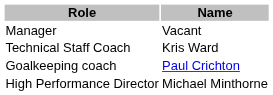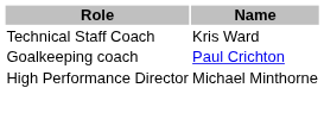- row: Manager | Vacant
